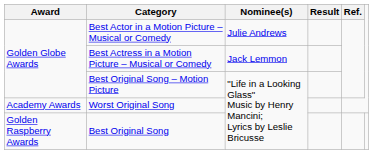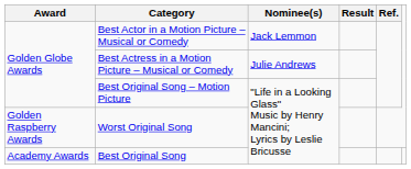Best Actor in a Motion Picture – Musical or Comedy | Nominee(s): Julie Andrews -> Jack Lemmon
Best Actress in a Motion Picture – Musical or Comedy | Nominee(s): Jack Lemmon -> Julie Andrews
Worst Original Song | Award: Academy Awards -> Golden Raspberry Awards
Best Original Song | Award: Golden Raspberry Awards -> Academy Awards
